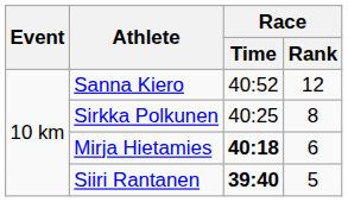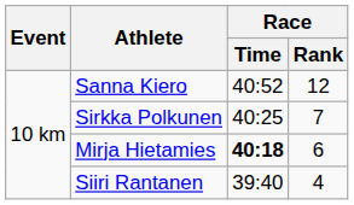Sirkka Polkunen | Race / Rank: 8 -> 7
Siiri Rantanen | Race / Time: bold -> normal
Siiri Rantanen | Race / Rank: 5 -> 4
